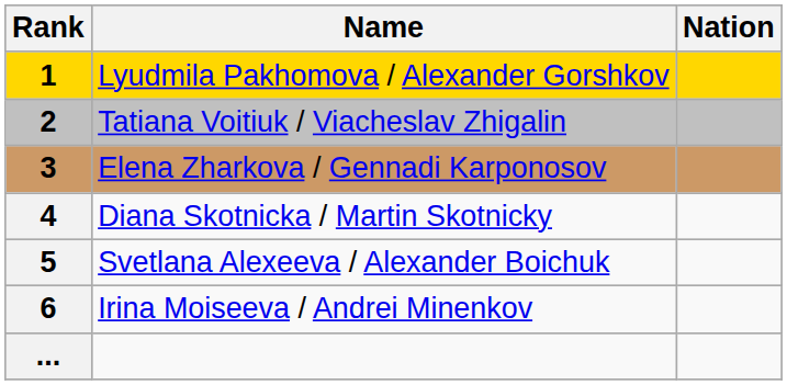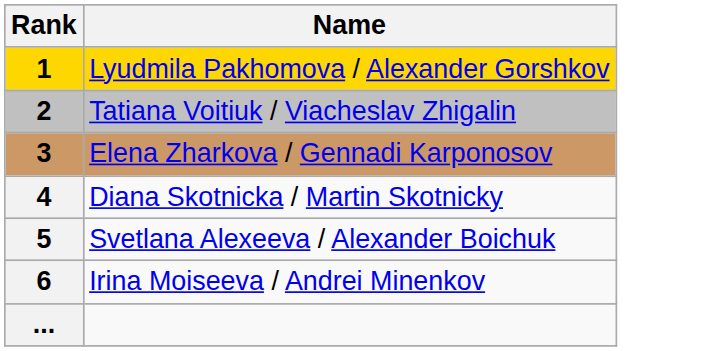- column: Nation
